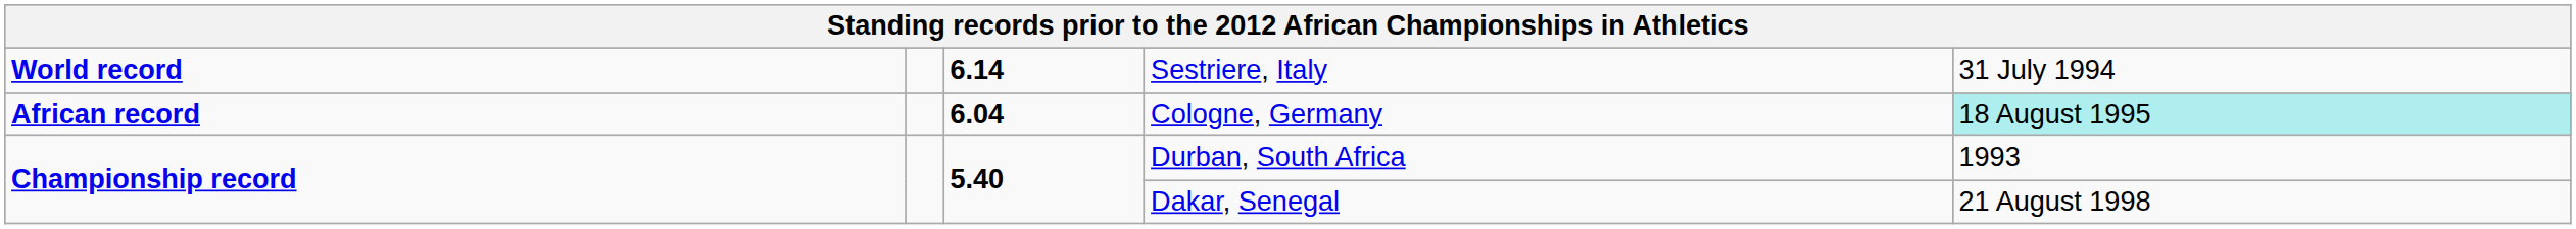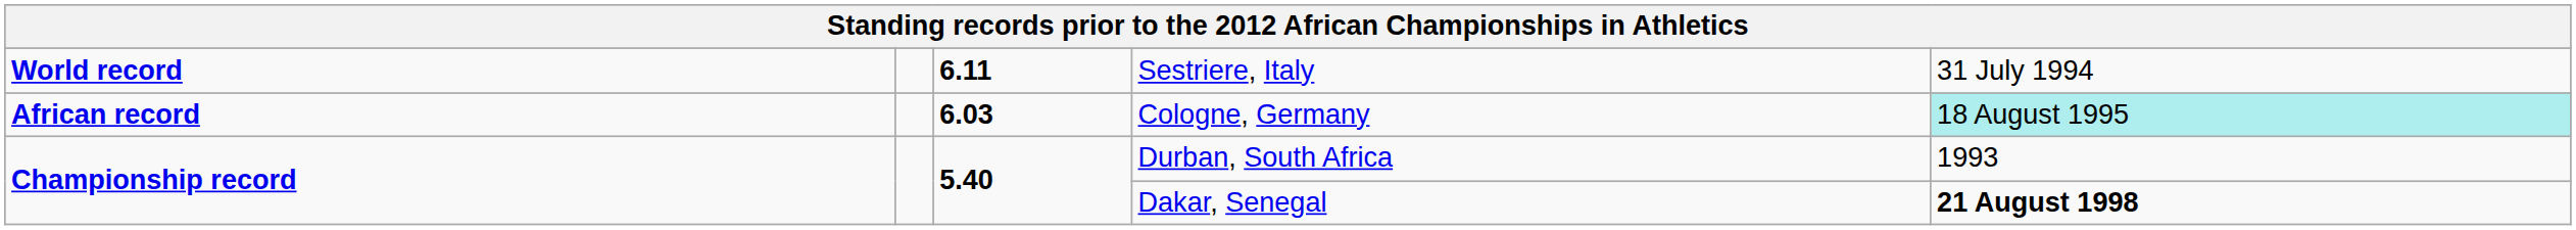Sestriere, Italy | column 3: 6.14 -> 6.11
Cologne, Germany | column 3: 6.04 -> 6.03
Dakar, Senegal | column 5: normal -> bold
